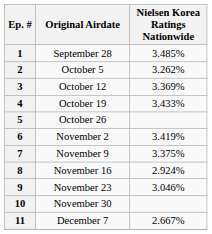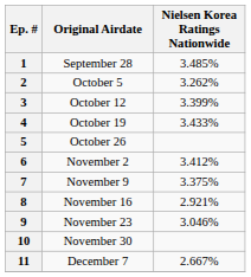3 | Nielsen Korea Ratings Nationwide: 3.369% -> 3.399%
6 | Nielsen Korea Ratings Nationwide: 3.419% -> 3.412%
8 | Nielsen Korea Ratings Nationwide: 2.924% -> 2.921%
